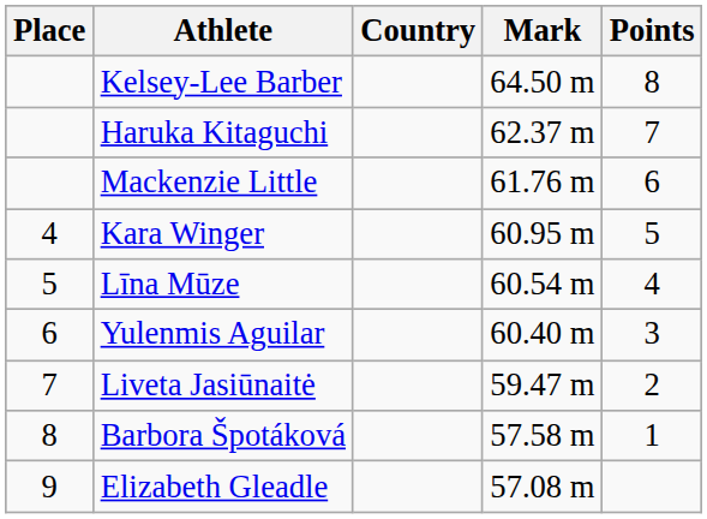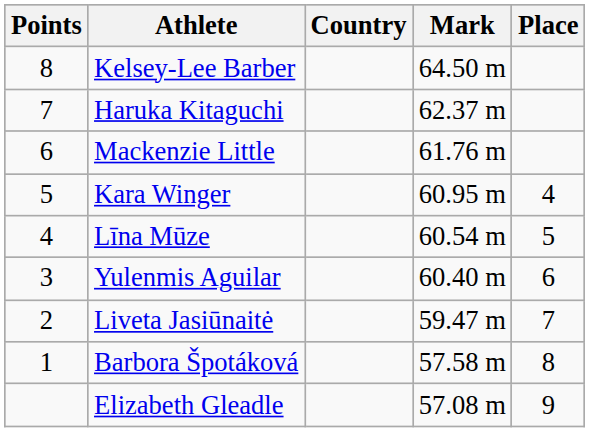columns swapped: Place <-> Points
